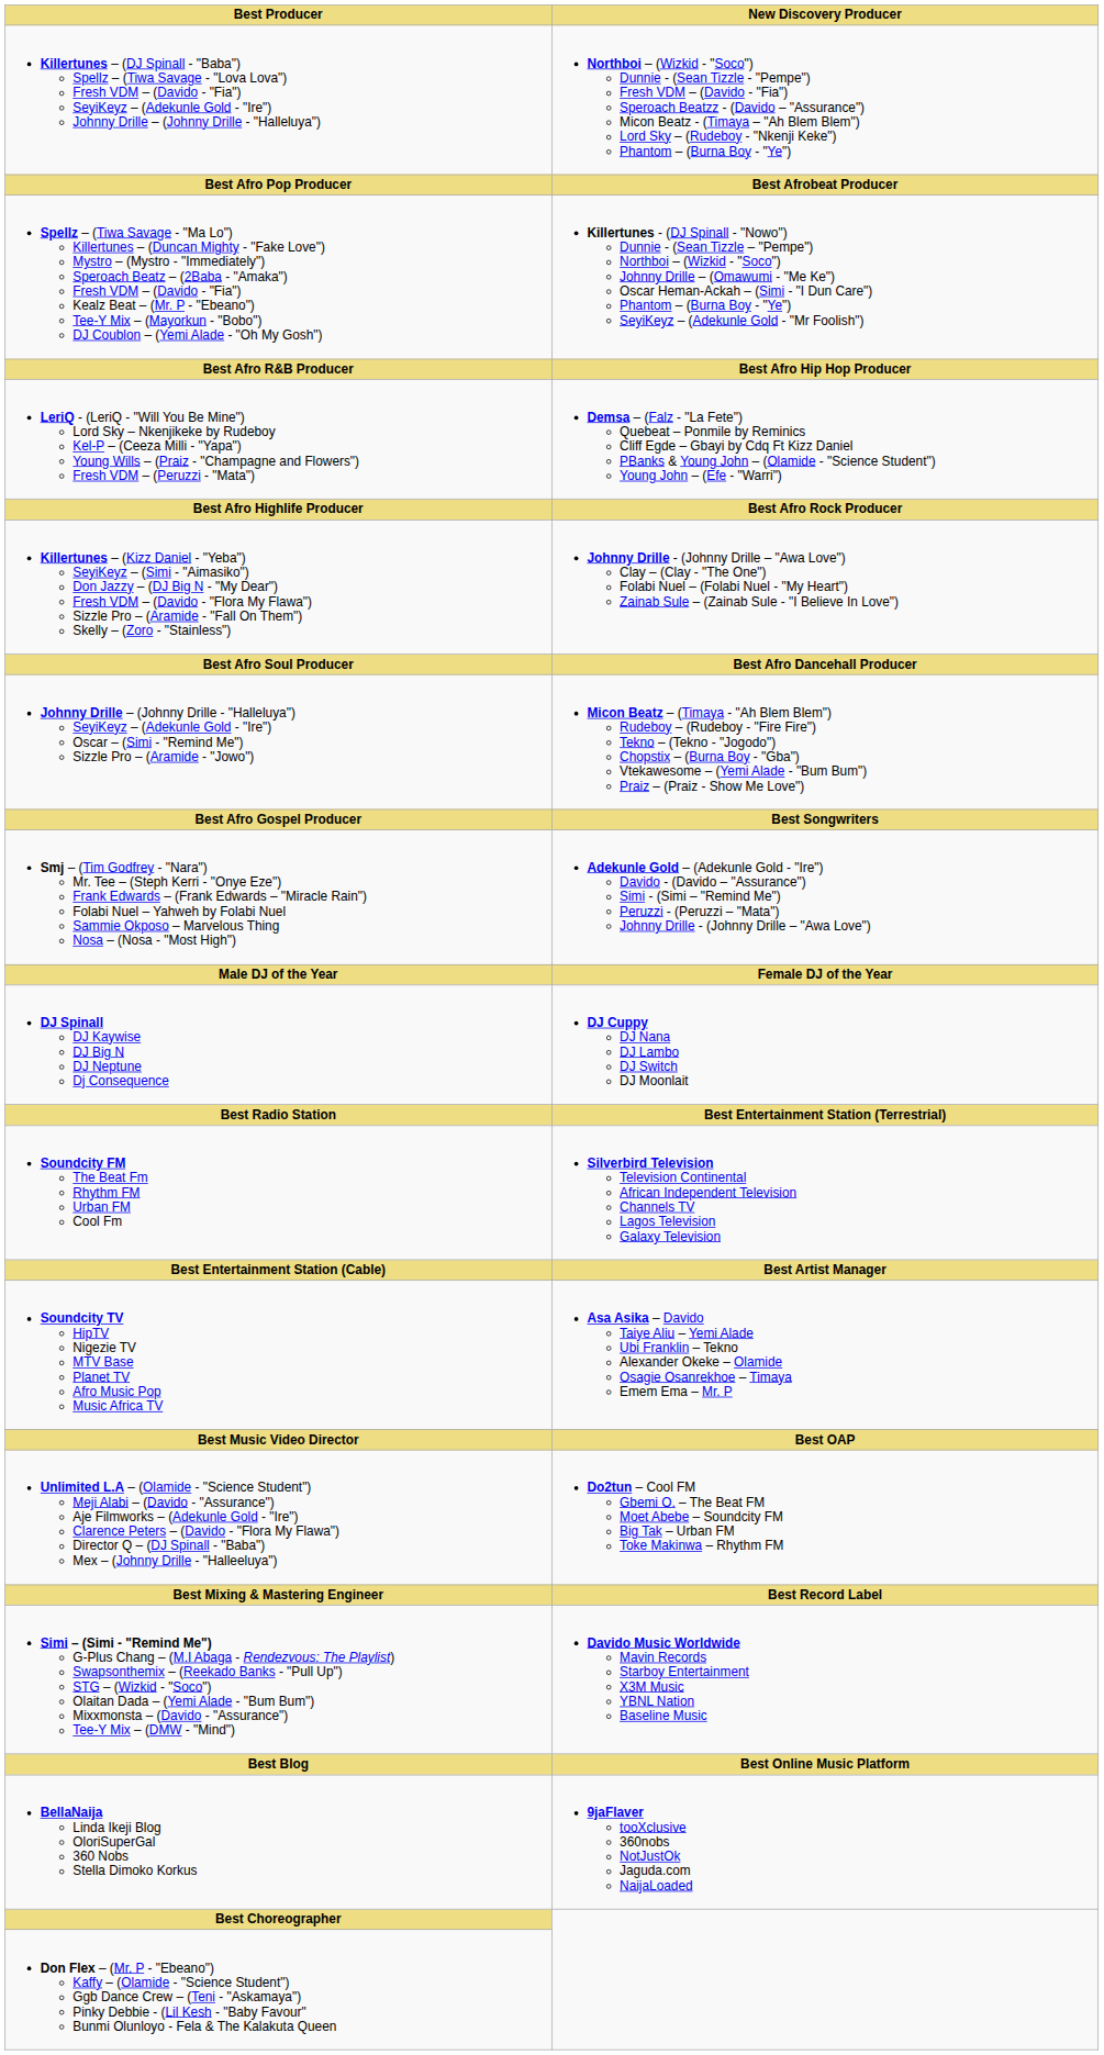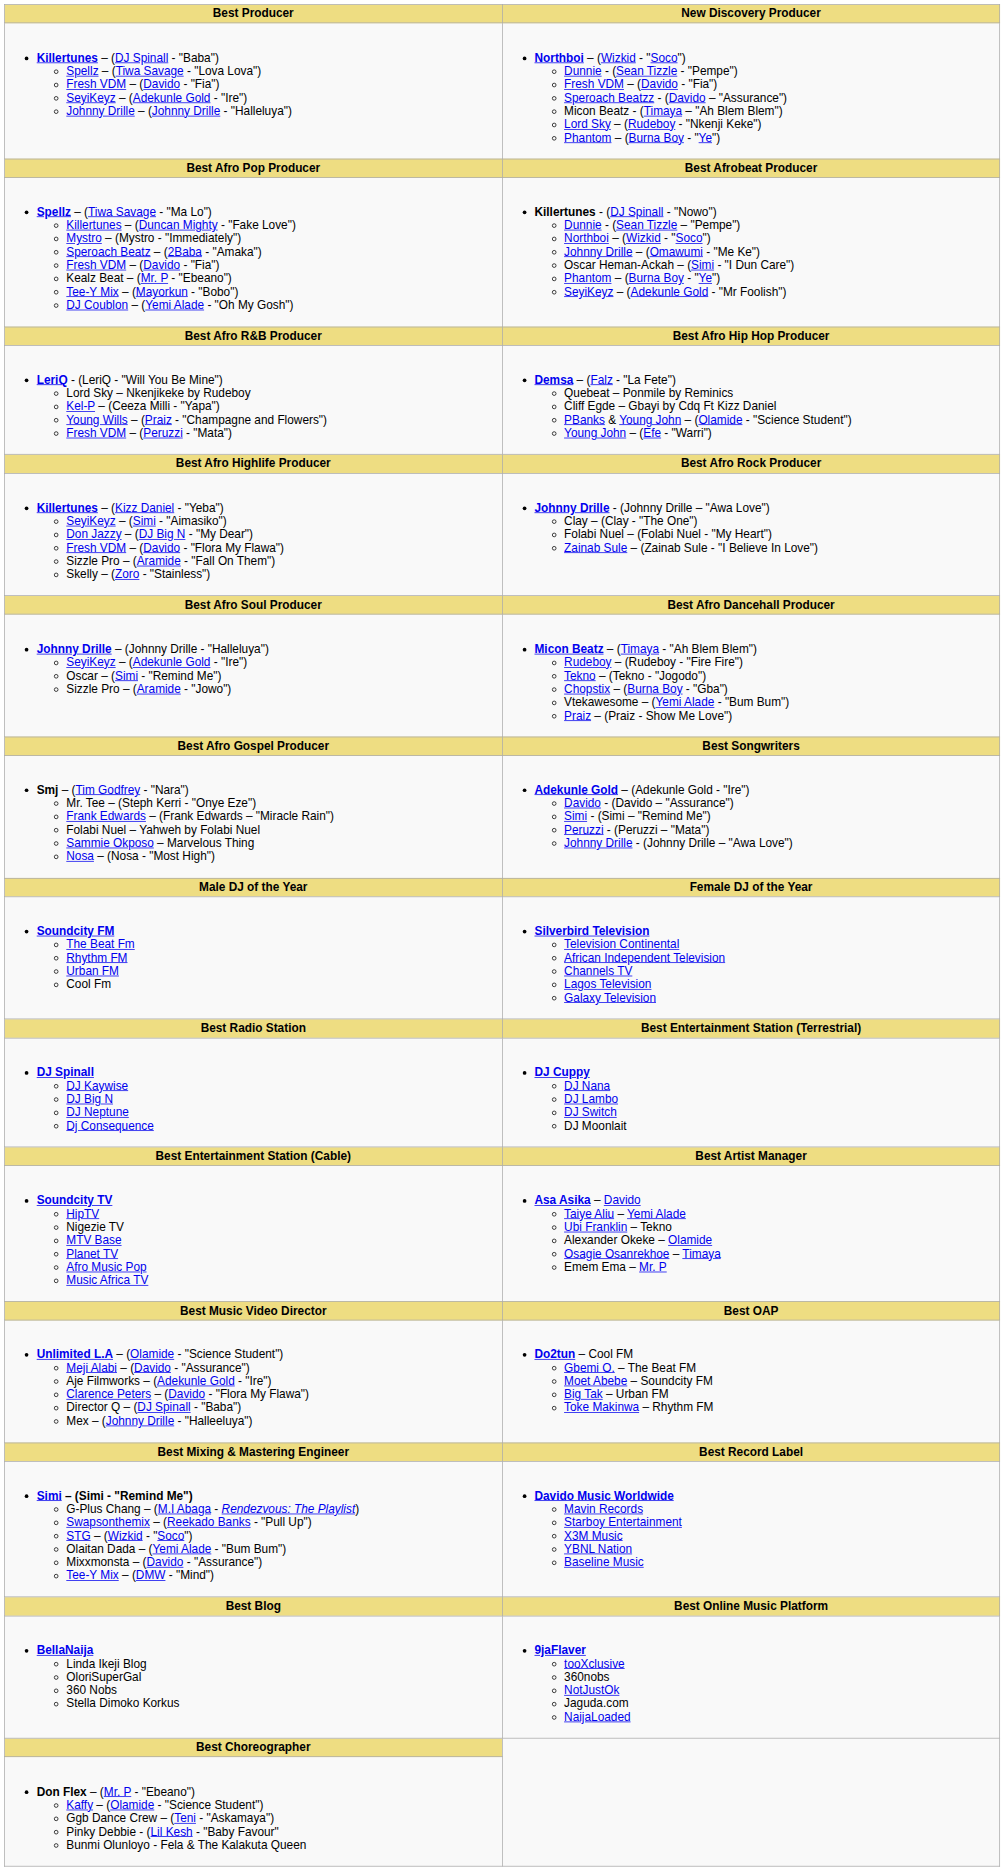rows swapped: DJ Spinall DJ Kaywise DJ Big N DJ Neptune Dj Consequence <-> Soundcity FM The Beat Fm Rhythm FM Urban FM Cool Fm
